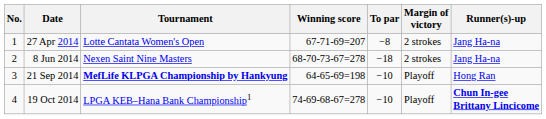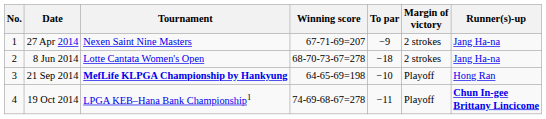27 Apr 2014 | Tournament: Lotte Cantata Women's Open -> Nexen Saint Nine Masters
27 Apr 2014 | To par: −8 -> −9
8 Jun 2014 | Tournament: Nexen Saint Nine Masters -> Lotte Cantata Women's Open
19 Oct 2014 | To par: −10 -> −11
